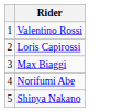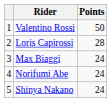+ column: Points | 50 | 28 | 24 | 24 | 24
